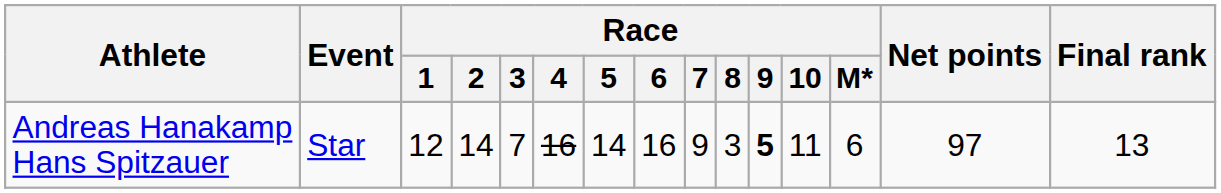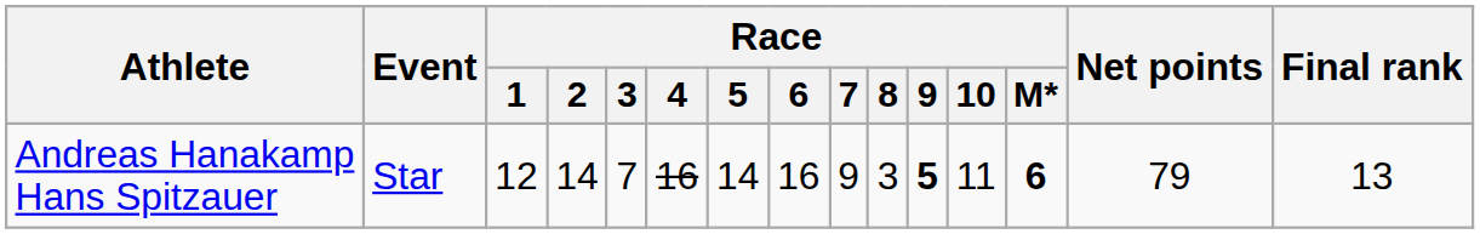Andreas Hanakamp Hans Spitzauer | Race / M*: normal -> bold
Andreas Hanakamp Hans Spitzauer | Net points: 97 -> 79
